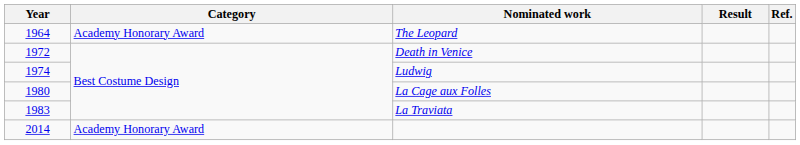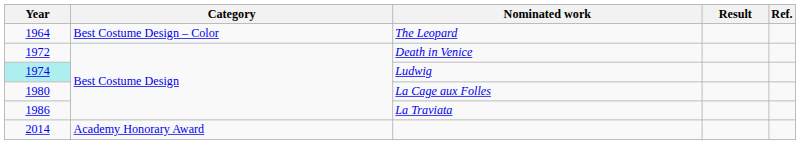The Leopard | Category: Academy Honorary Award -> Best Costume Design – Color
Ludwig | Year: no background -> paleturquoise background
La Traviata | Year: 1983 -> 1986
